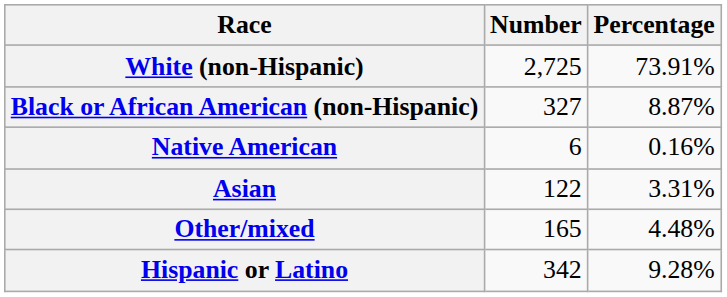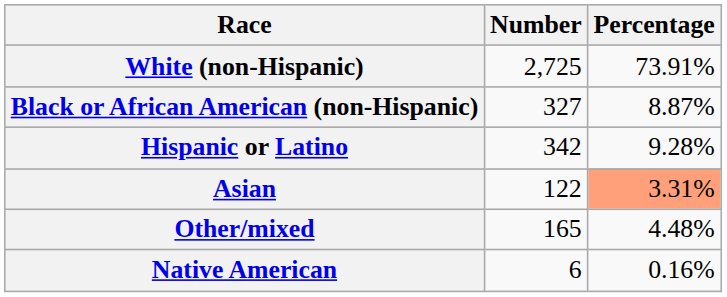rows swapped: Native American <-> Hispanic or Latino
Asian | Percentage: no background -> lightsalmon background
